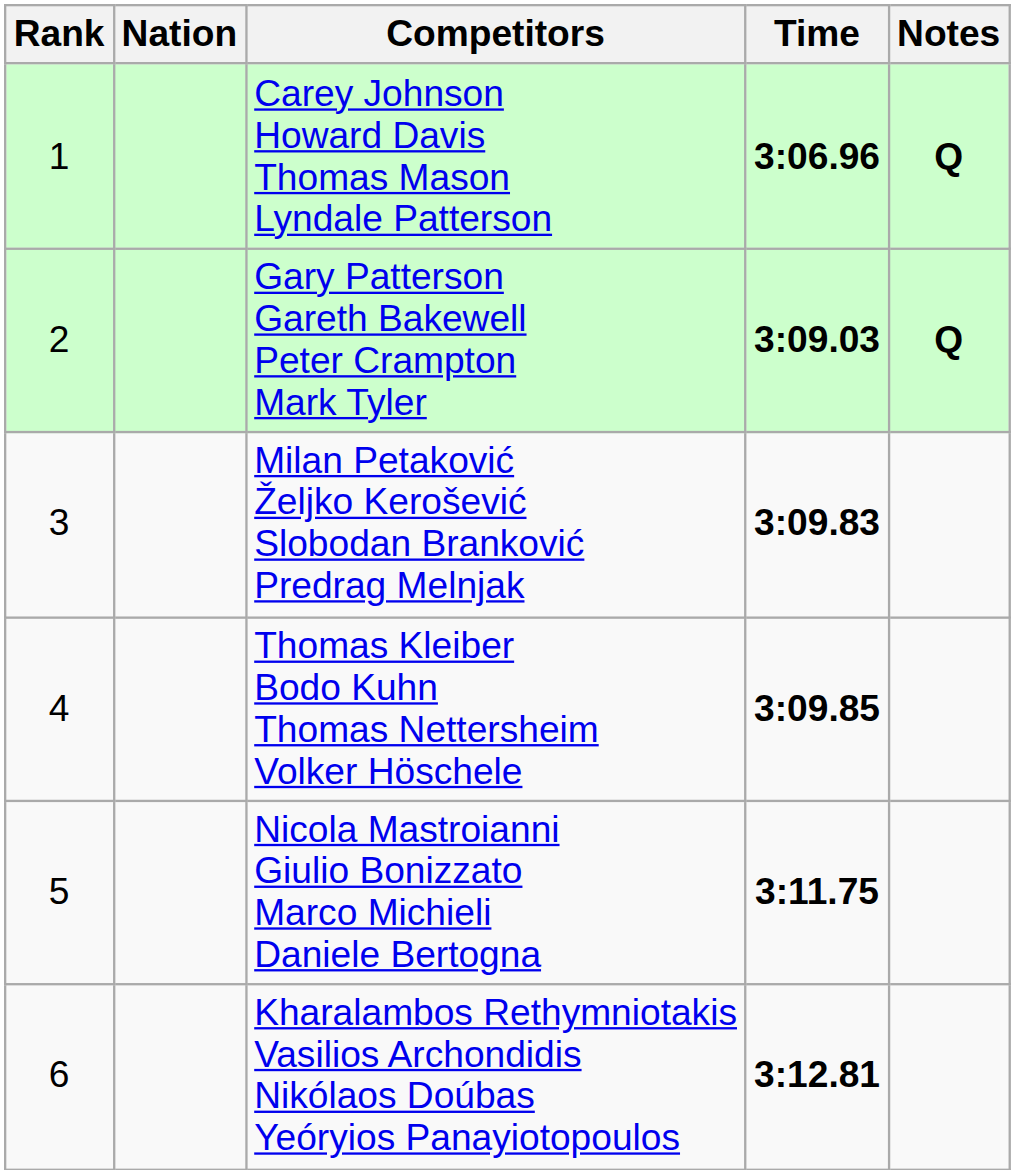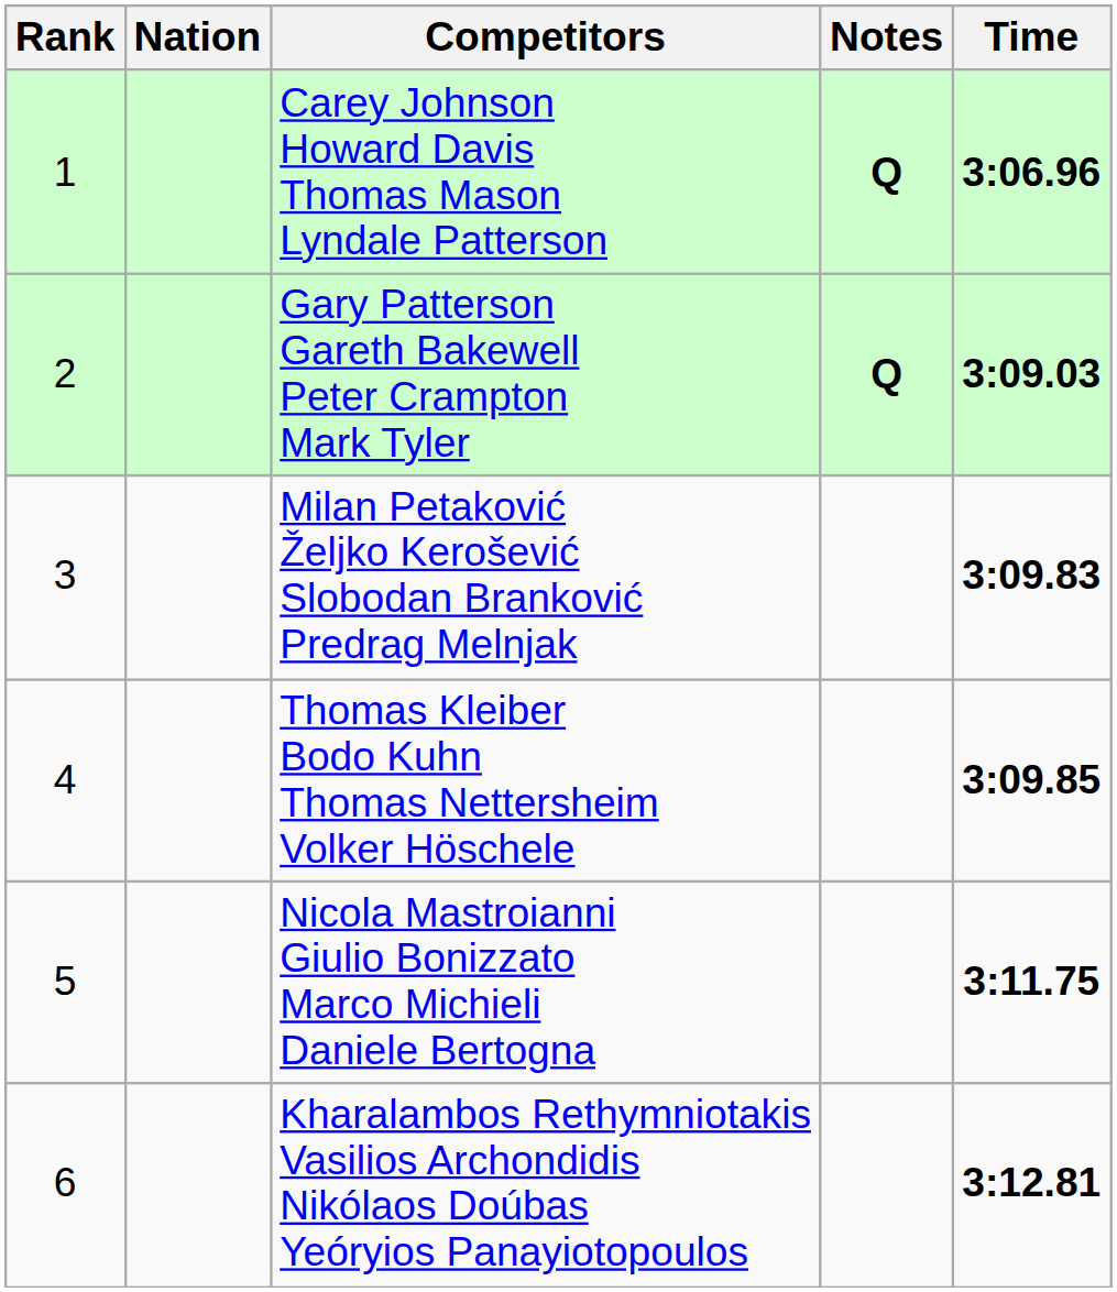columns swapped: Time <-> Notes
